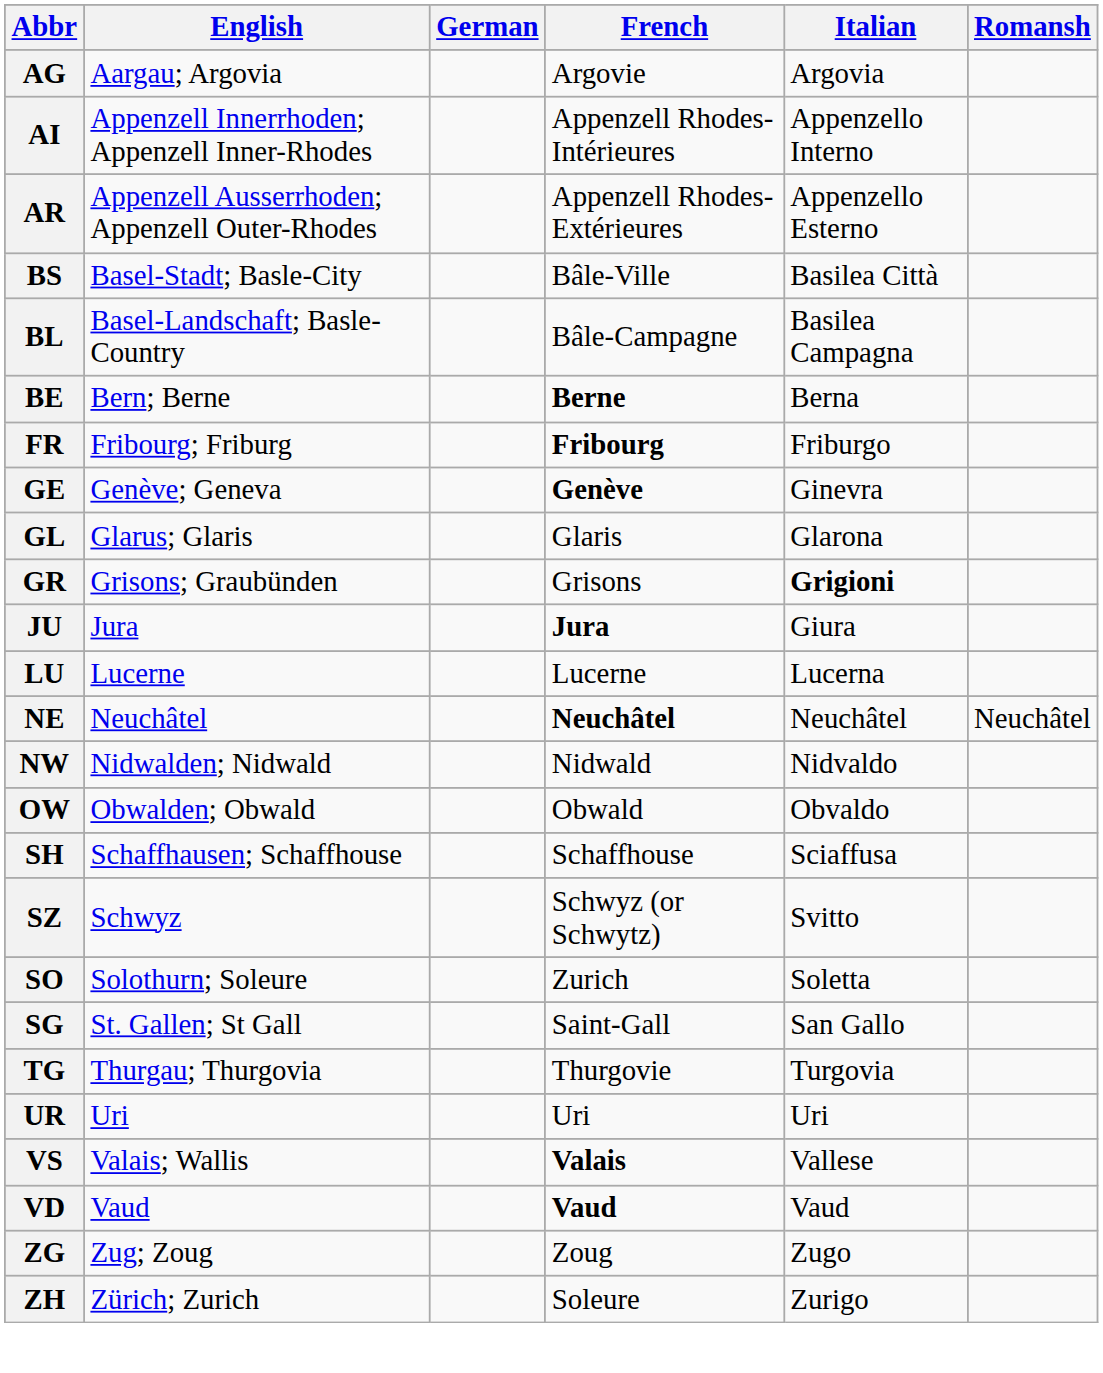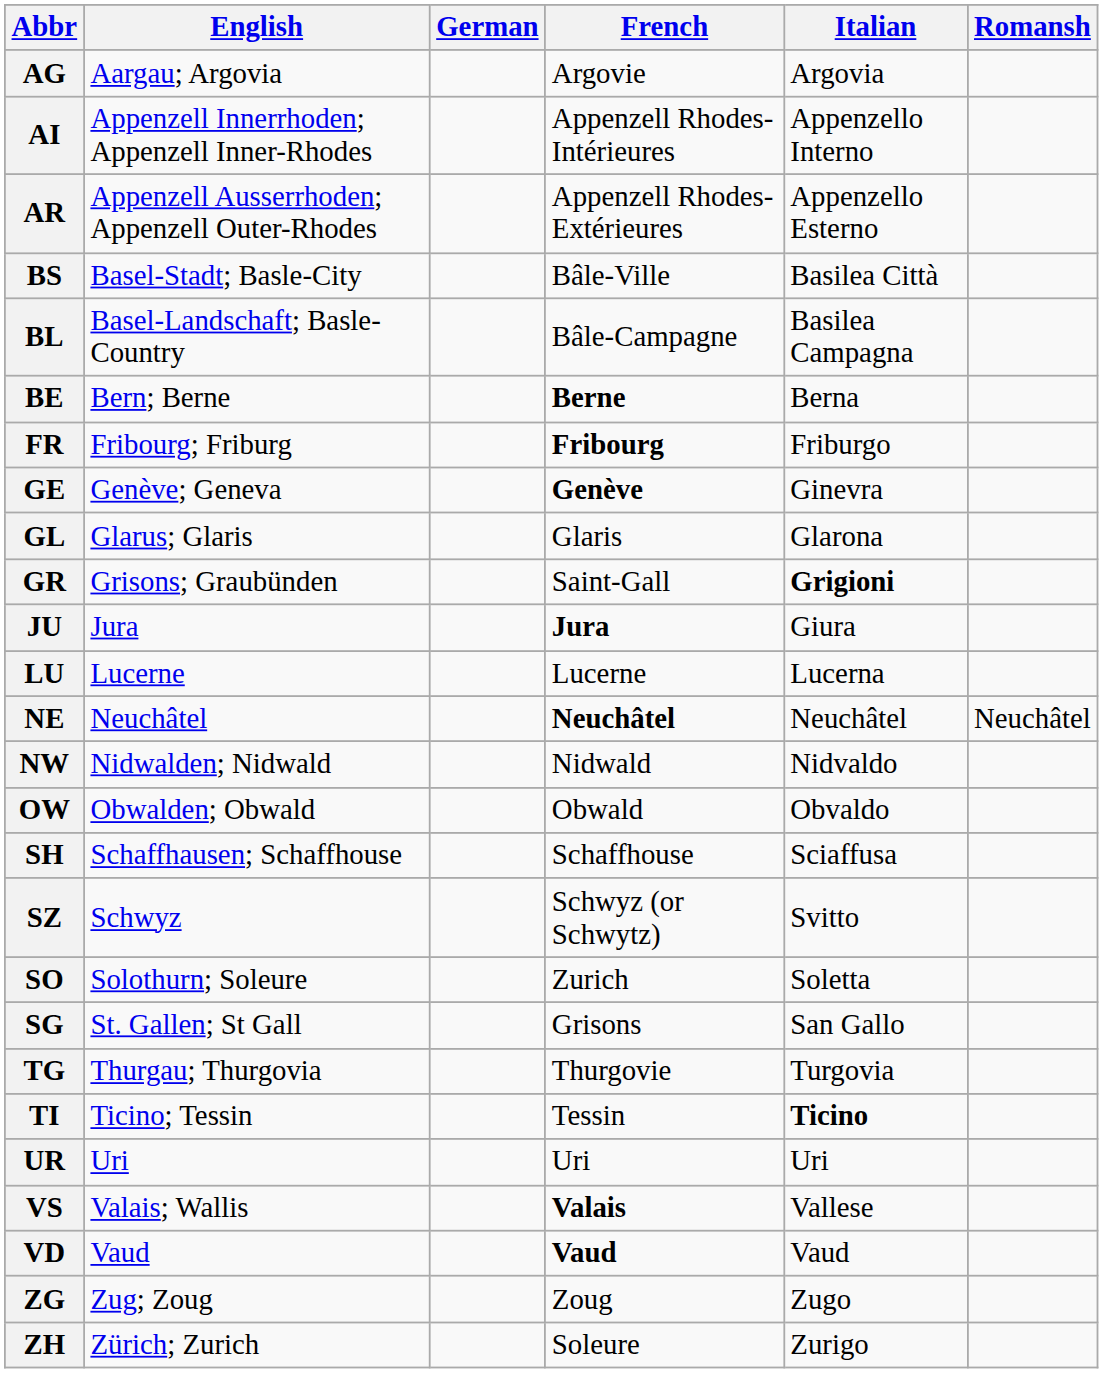GR | French: Grisons -> Saint-Gall
SG | French: Saint-Gall -> Grisons
+ row: TI | Ticino; Tessin | Tessin | Ticino
